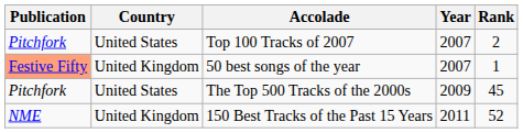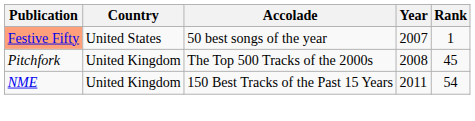- row: Pitchfork | United States | Top 100 Tracks of 2007 | 2007 | 2
50 best songs of the year | Country: United Kingdom -> United States
The Top 500 Tracks of the 2000s | Country: United States -> United Kingdom
The Top 500 Tracks of the 2000s | Year: 2009 -> 2008
150 Best Tracks of the Past 15 Years | Rank: 52 -> 54
